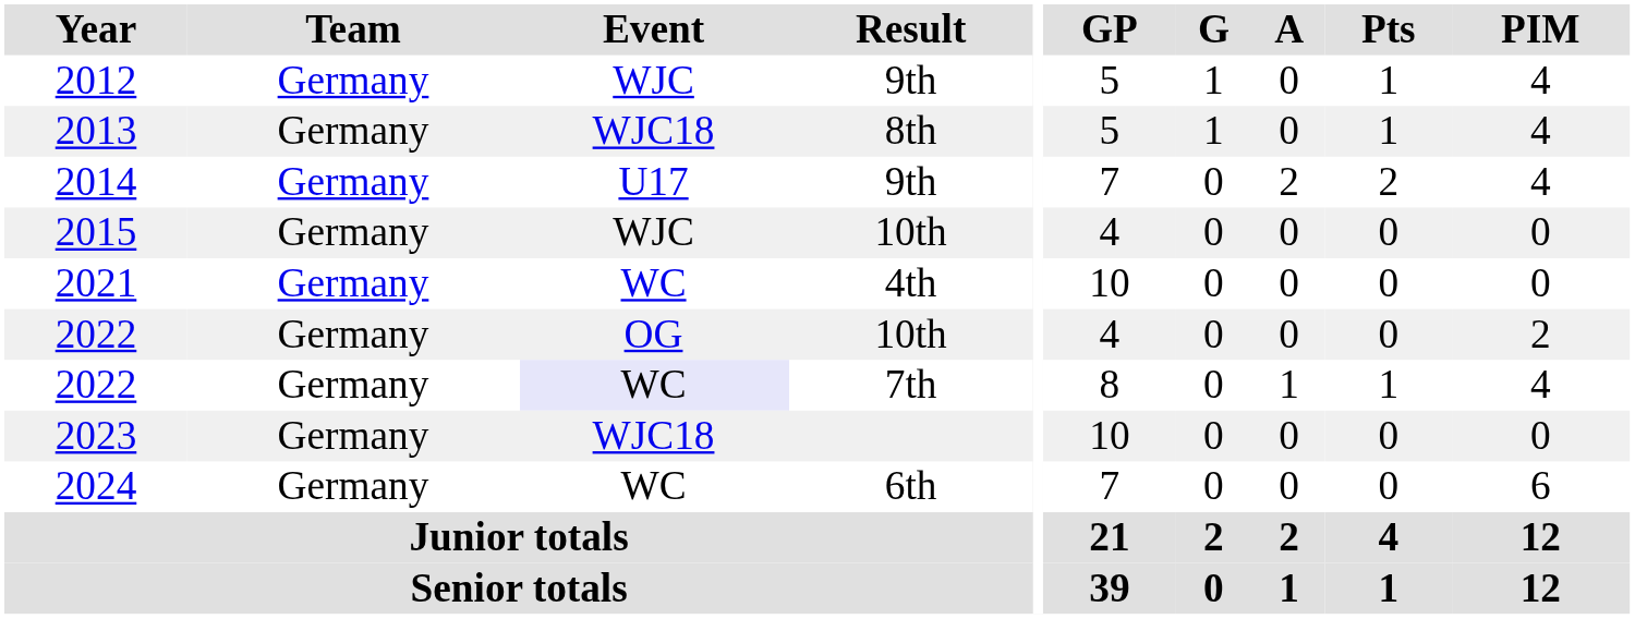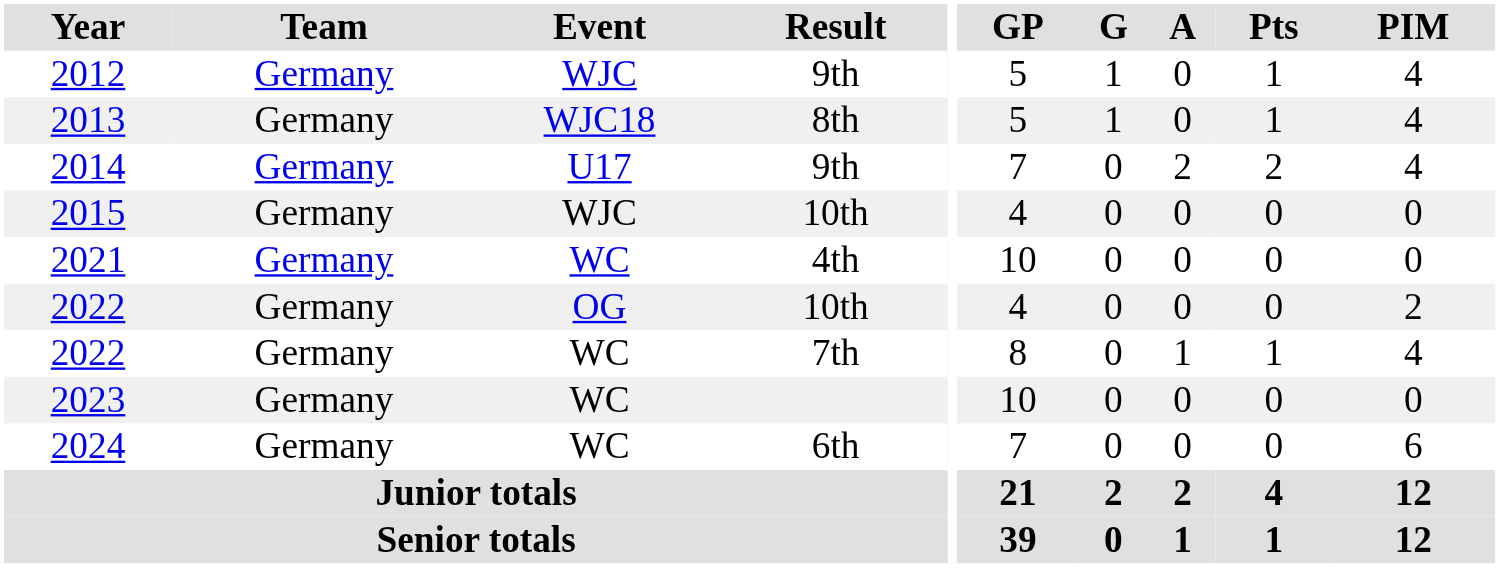2022 / 7th | Event: lavender background -> no background
2023 | Event: WJC18 -> WC
